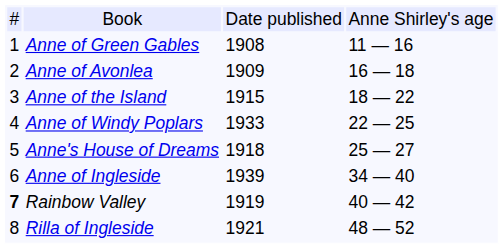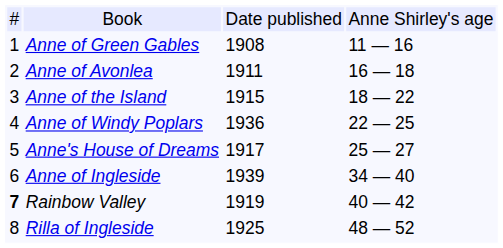Anne of Avonlea | column 3: 1909 -> 1911
Anne of Windy Poplars | column 3: 1933 -> 1936
Anne's House of Dreams | column 3: 1918 -> 1917
Rilla of Ingleside | column 3: 1921 -> 1925
